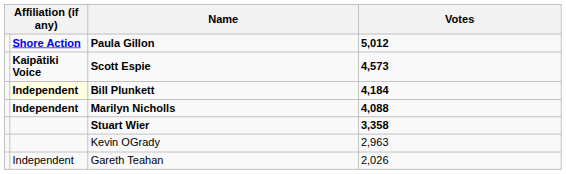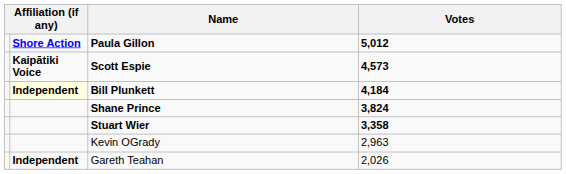- row: Independent | Marilyn Nicholls | 4,088
+ row: Shane Prince | 3,824
Gareth Teahan | column 2: normal -> bold
